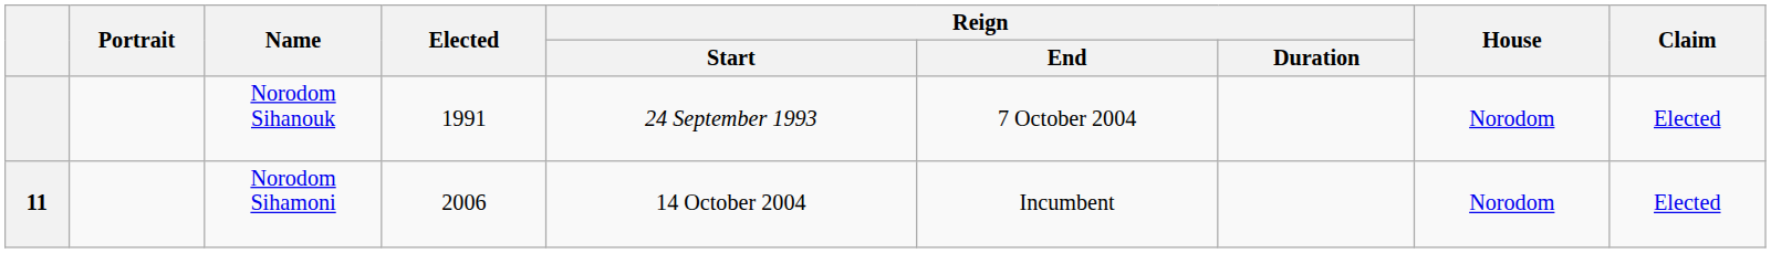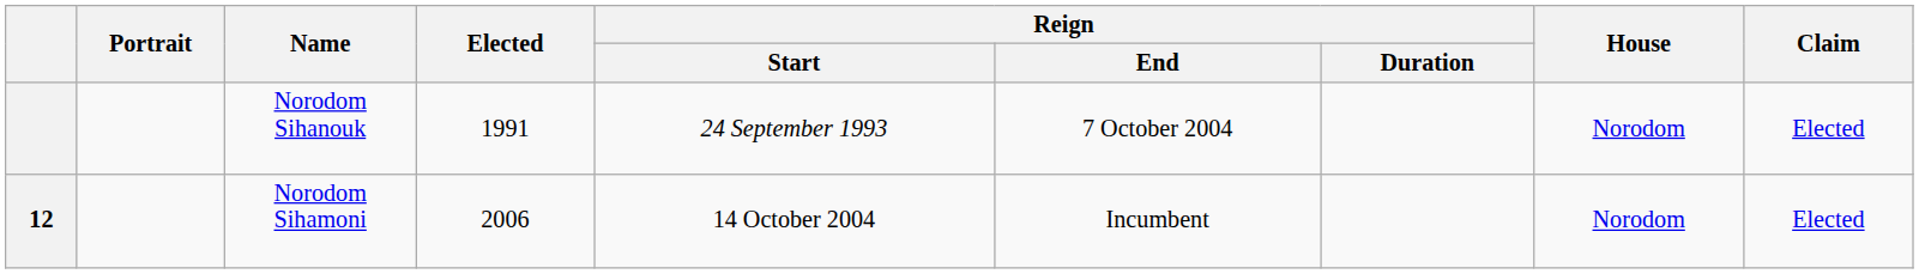Norodom Sihamoni | column 1: 11 -> 12
